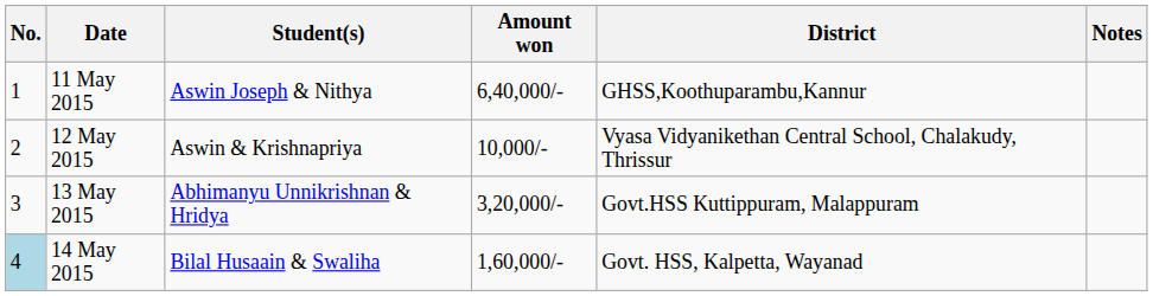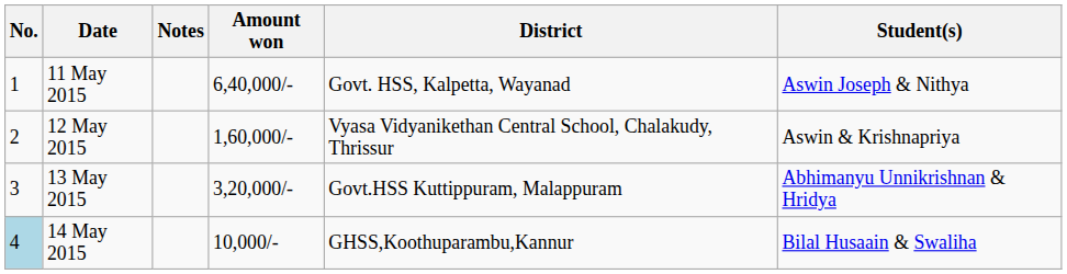columns swapped: Student(s) <-> Notes
11 May 2015 | District: GHSS,Koothuparambu,Kannur -> Govt. HSS, Kalpetta, Wayanad
12 May 2015 | Amount won: 10,000/- -> 1,60,000/-
14 May 2015 | Amount won: 1,60,000/- -> 10,000/-
14 May 2015 | District: Govt. HSS, Kalpetta, Wayanad -> GHSS,Koothuparambu,Kannur
